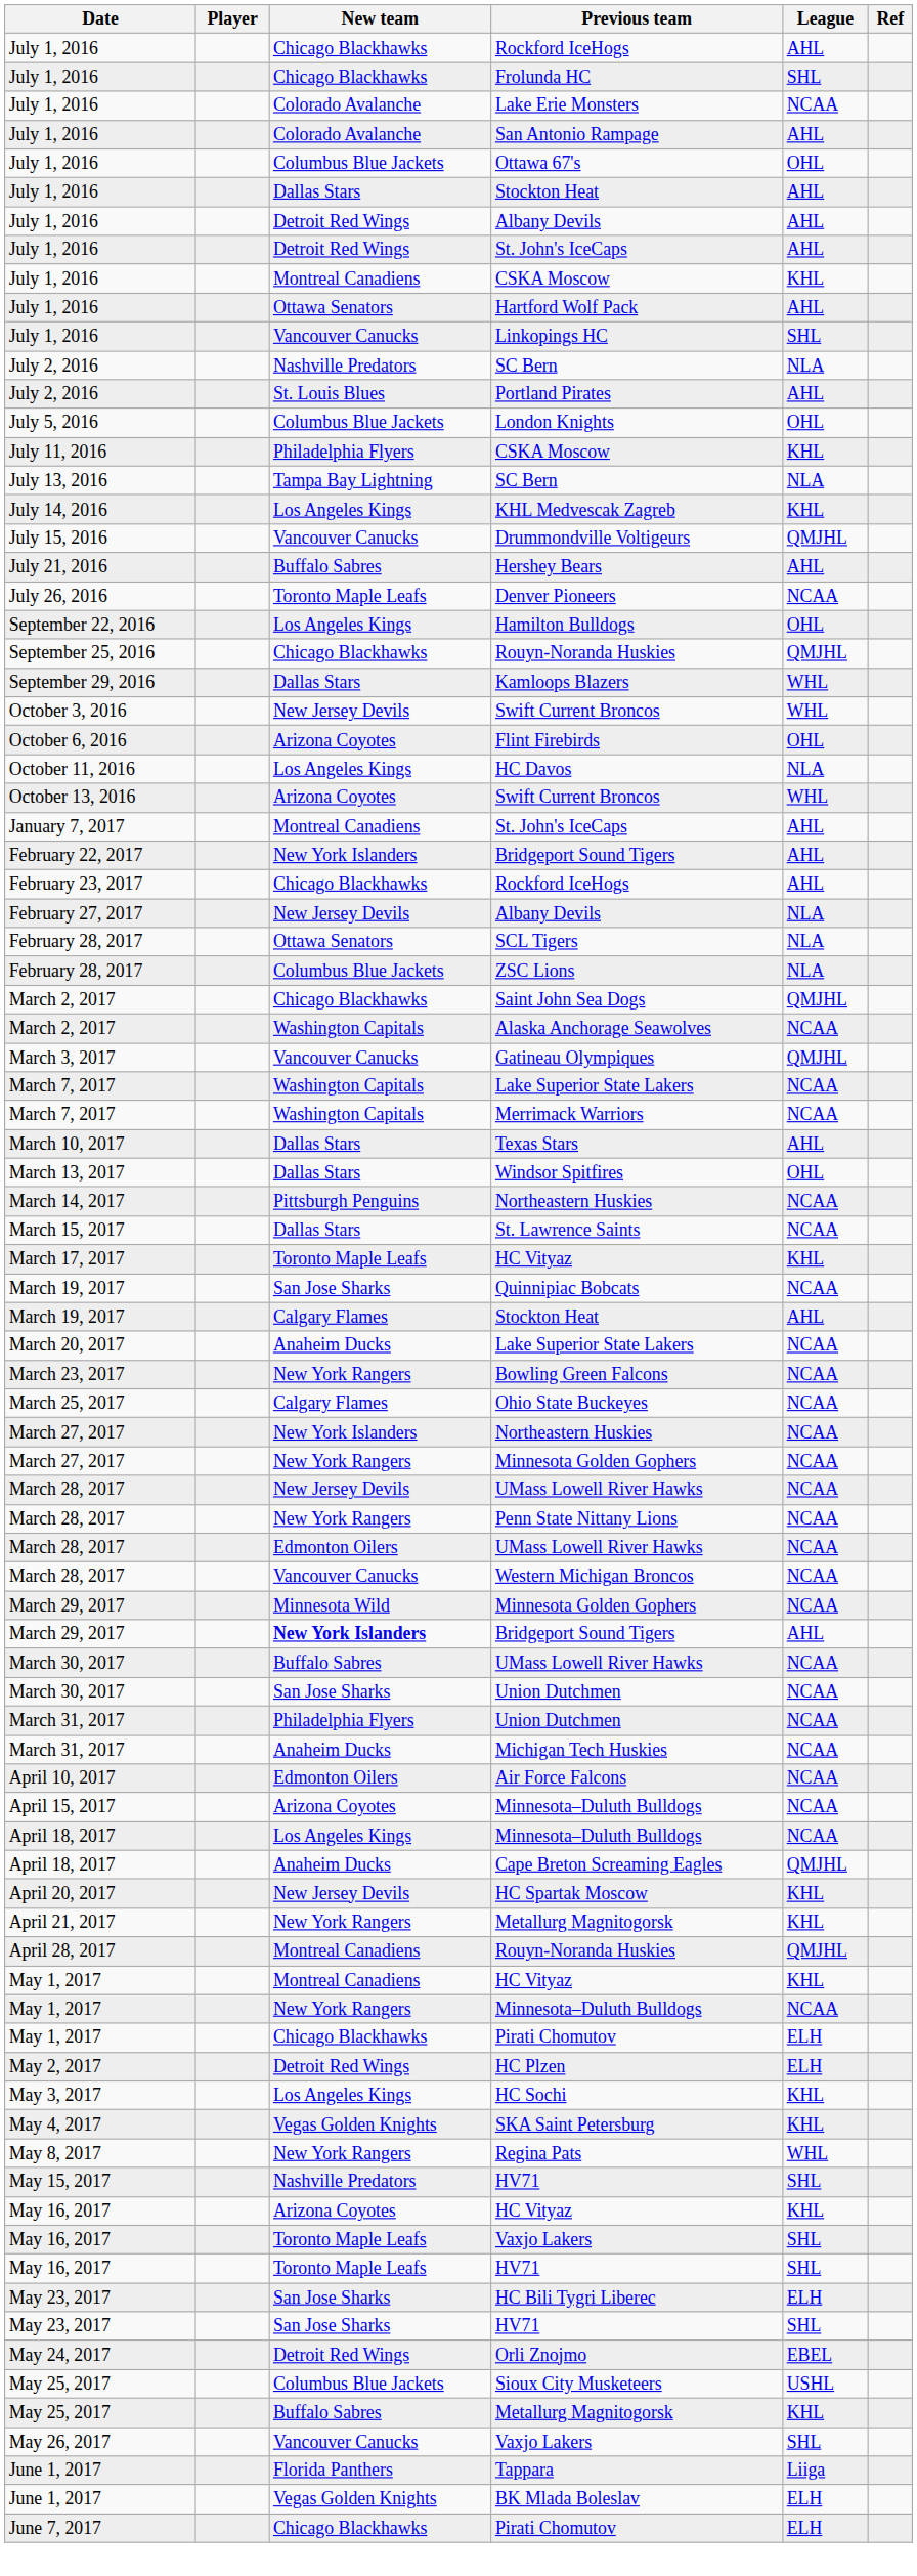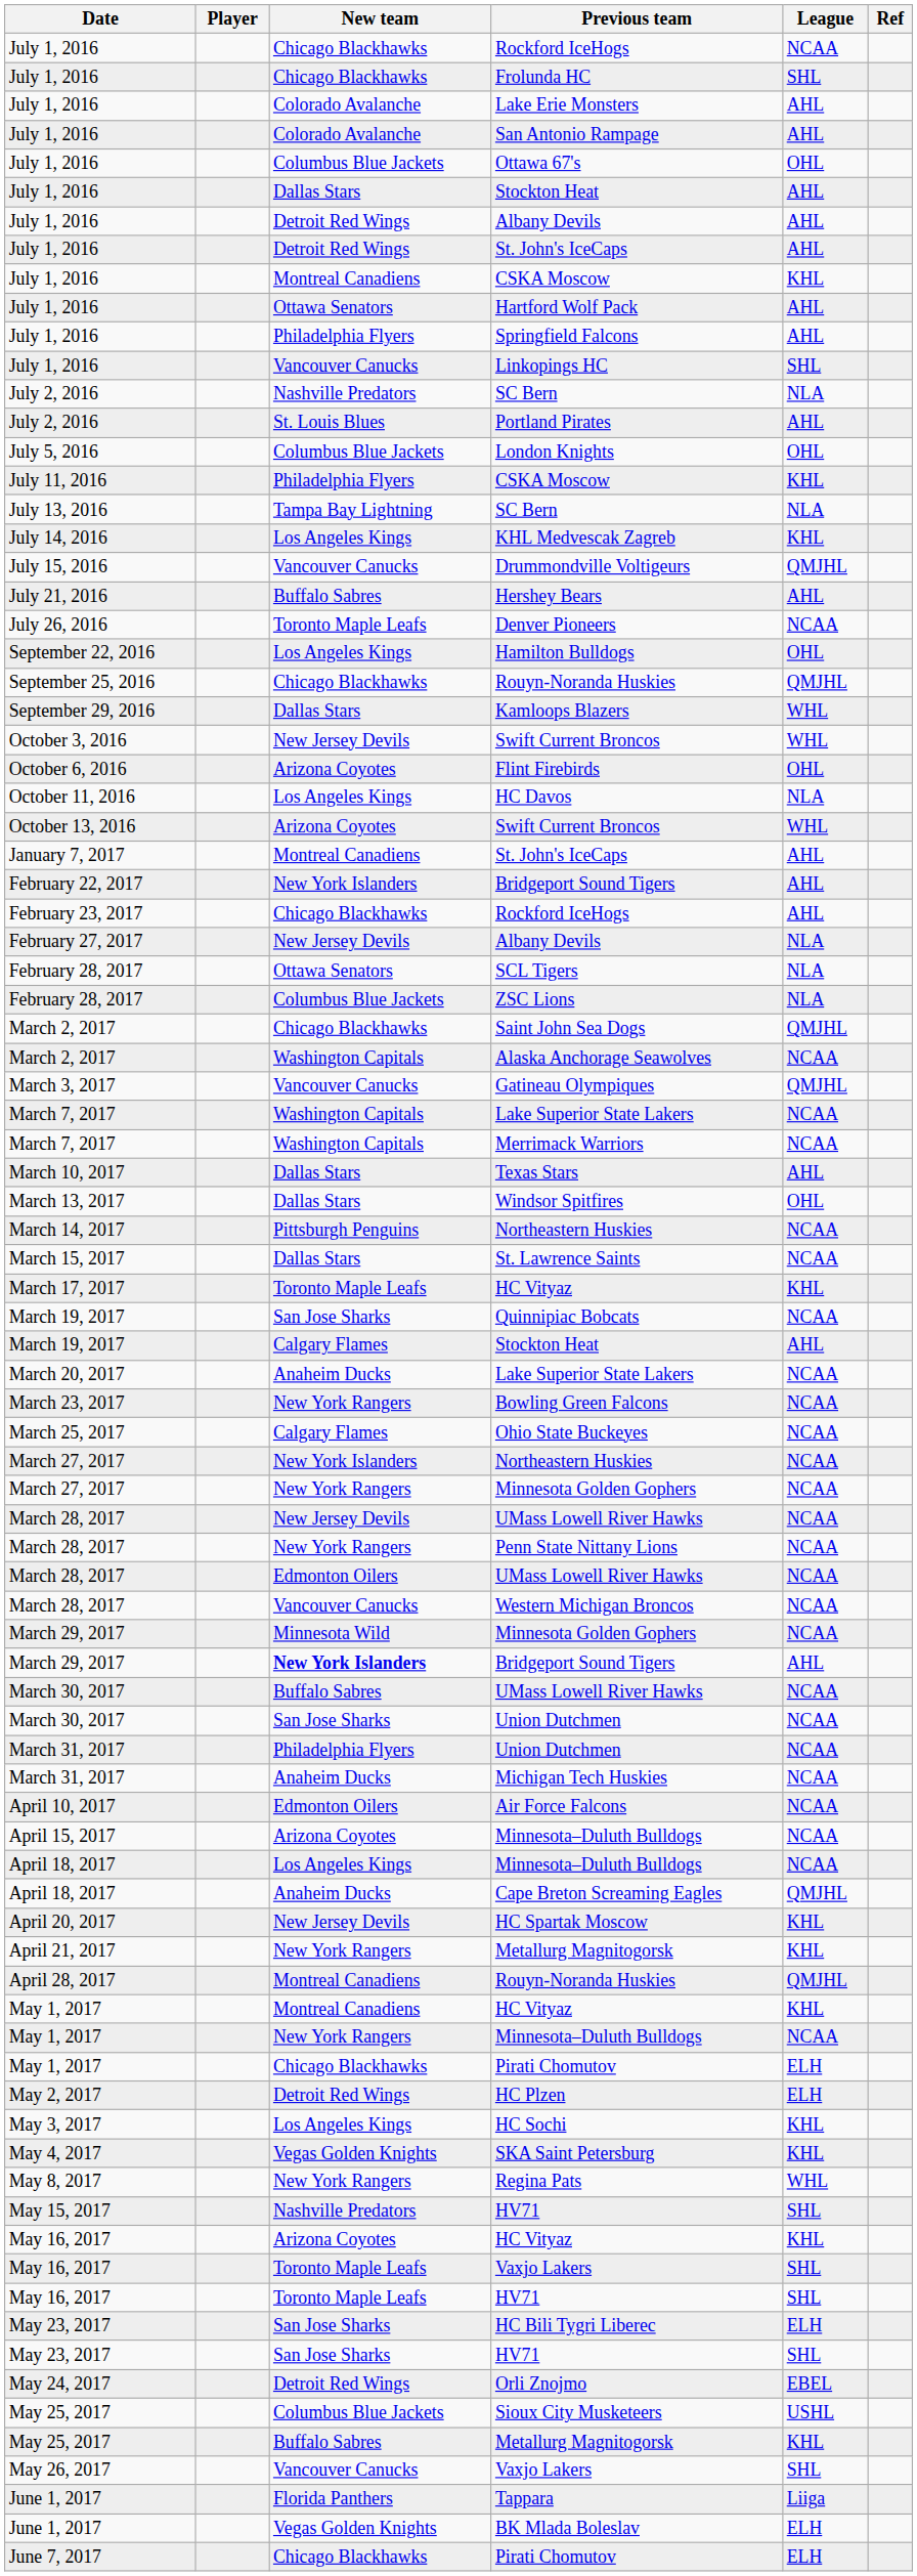July 1, 2016 / Rockford IceHogs | League: AHL -> NCAA
Lake Erie Monsters | League: NCAA -> AHL
+ row: July 1, 2016 | Philadelphia Flyers | Springfield Falcons | AHL
